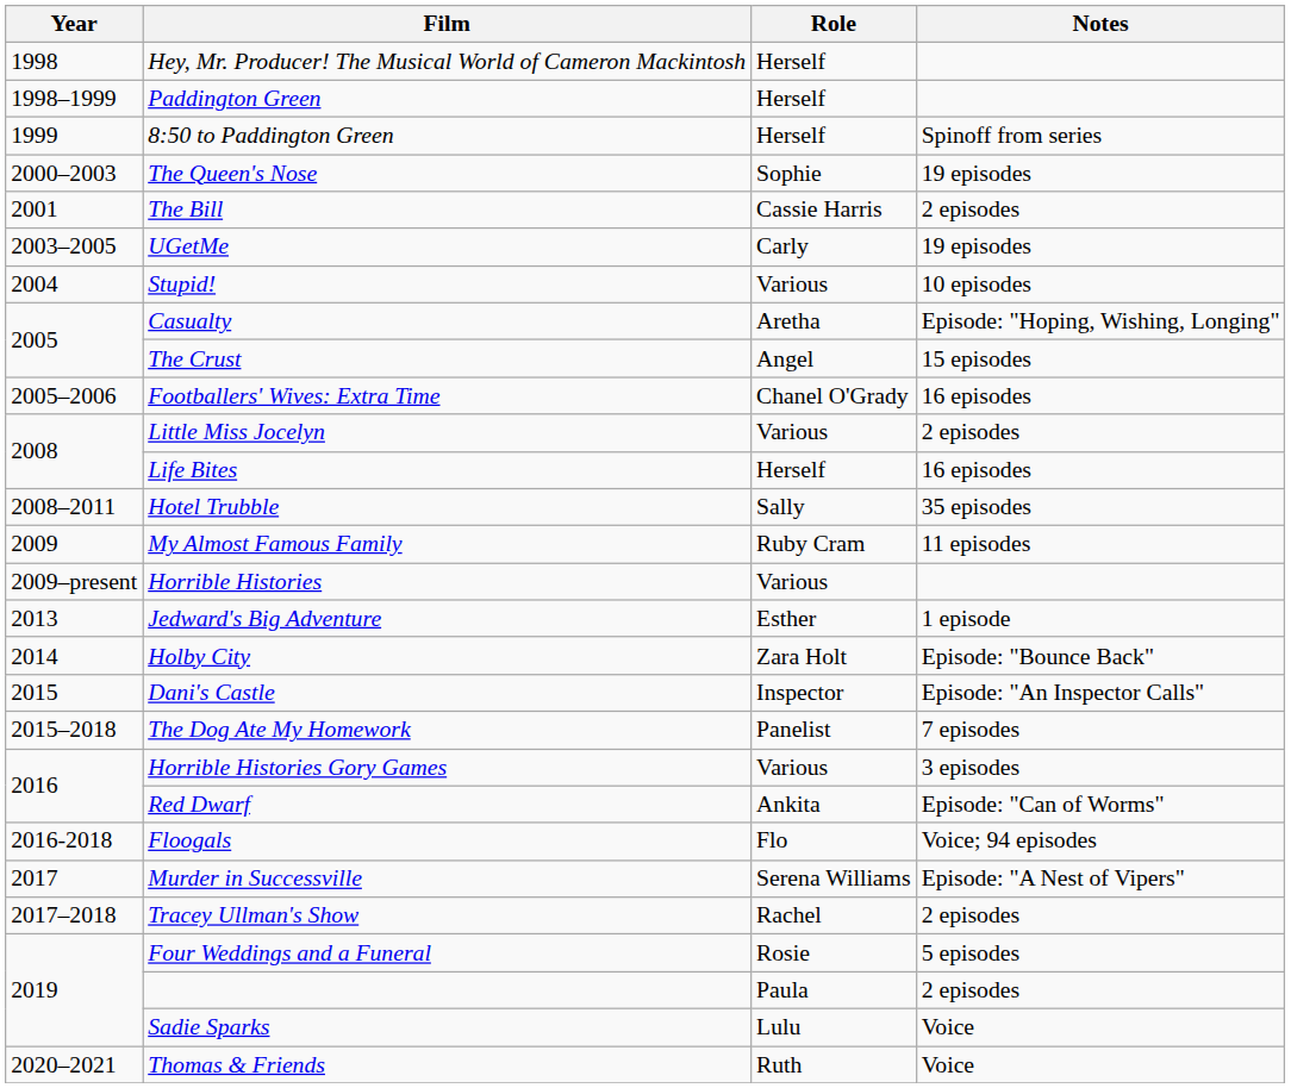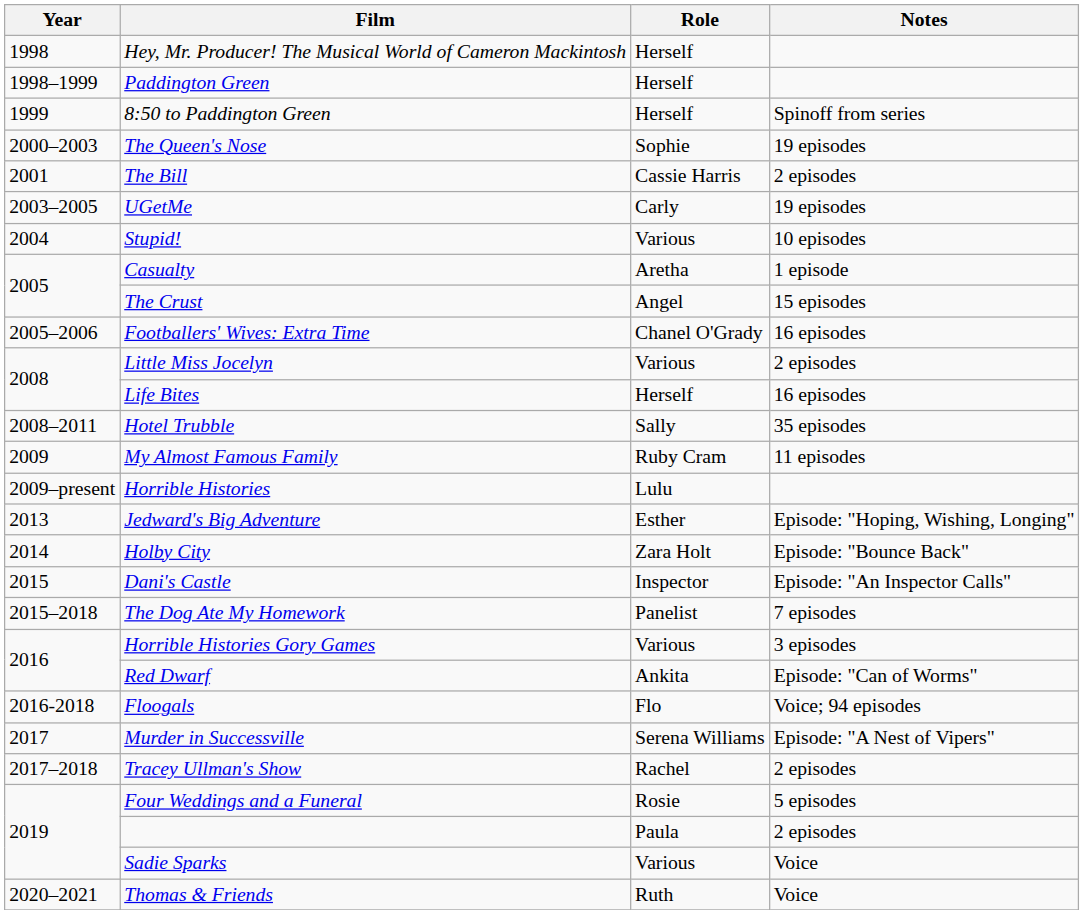Casualty | Notes: Episode: "Hoping, Wishing, Longing" -> 1 episode
Horrible Histories | Role: Various -> Lulu
Jedward's Big Adventure | Notes: 1 episode -> Episode: "Hoping, Wishing, Longing"
Sadie Sparks | Role: Lulu -> Various
